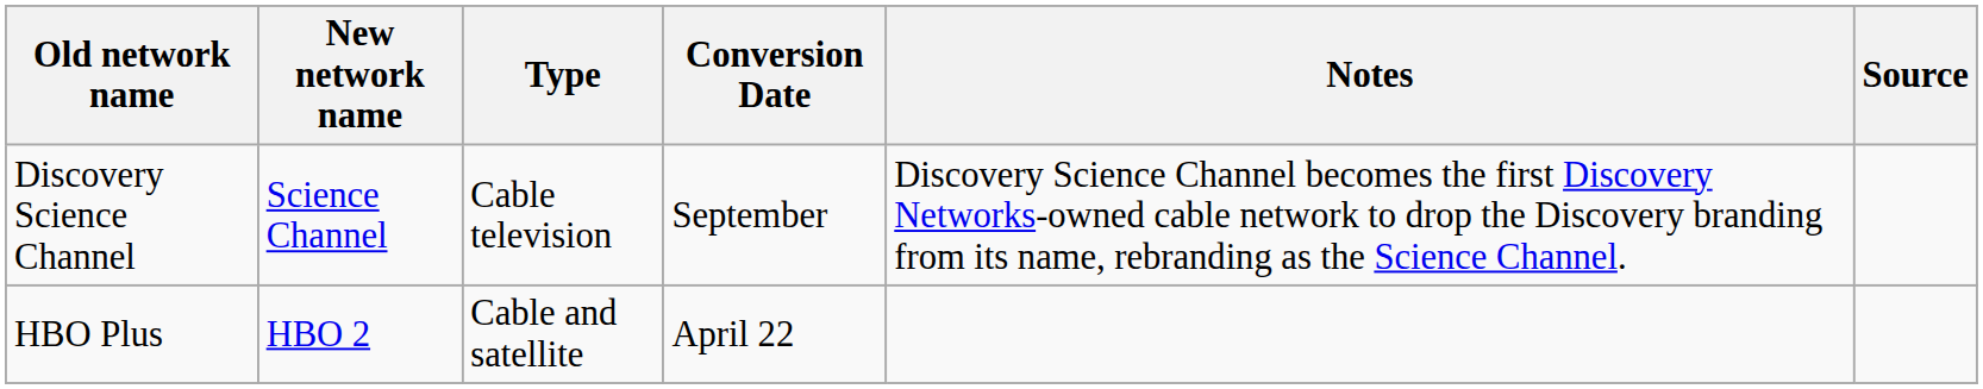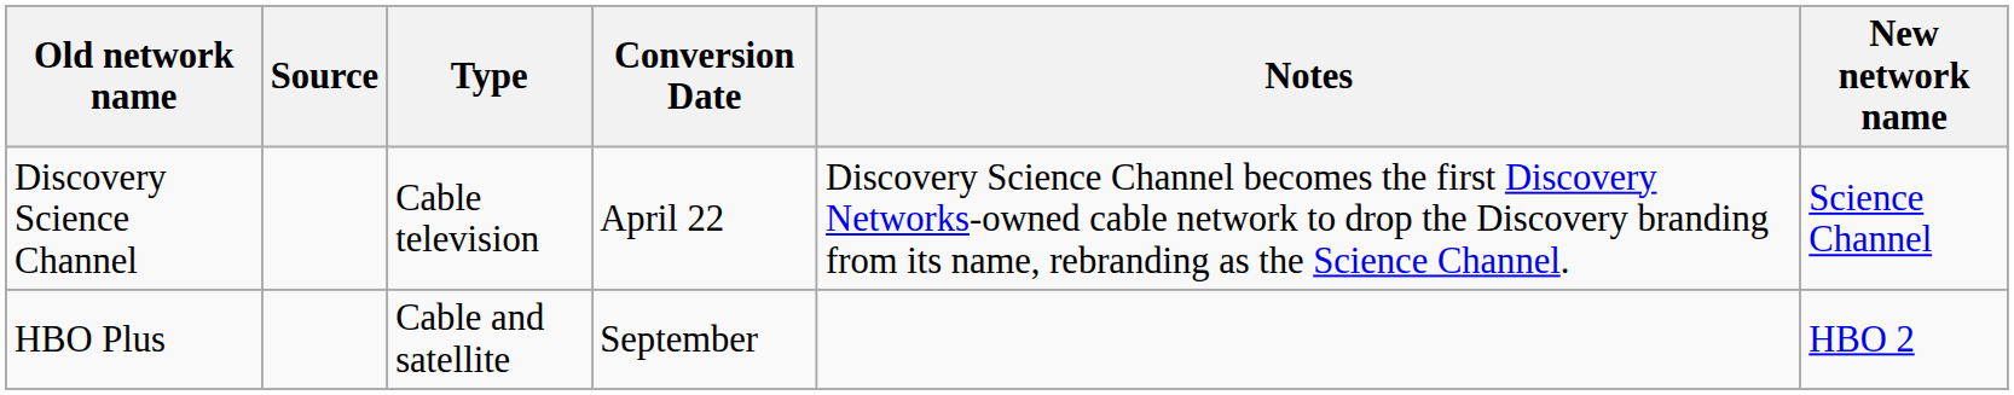columns swapped: New network name <-> Source
Discovery Science Channel | Conversion Date: September -> April 22
HBO Plus | Conversion Date: April 22 -> September
